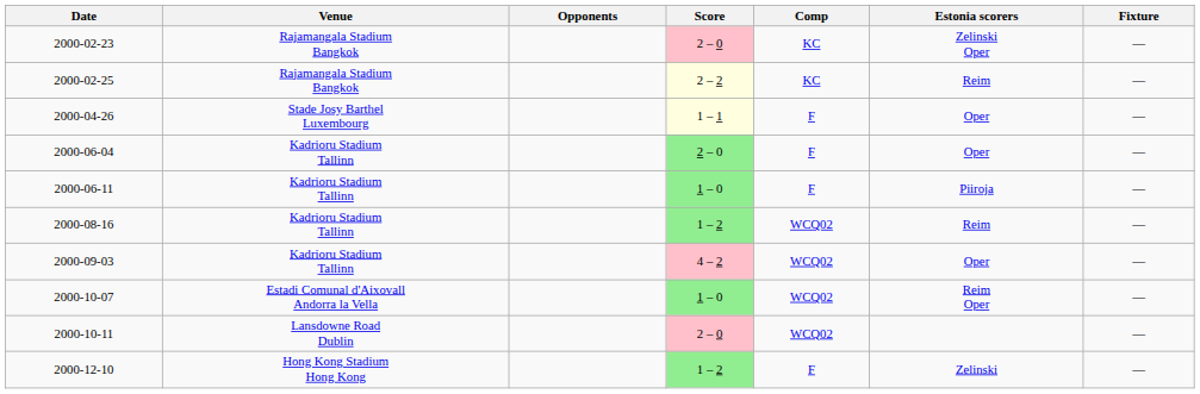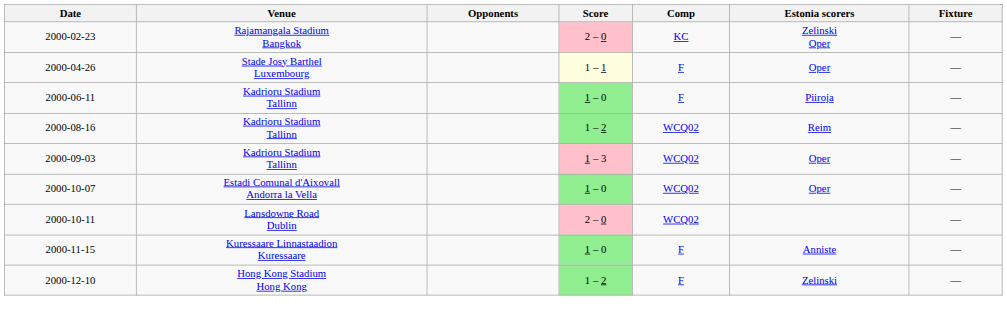- row: 2000-02-25 | Rajamangala Stadium Bangkok | 2 – 2 | KC | Reim | —
- row: 2000-06-04 | Kadrioru Stadium Tallinn | 2 – 0 | F | Oper | —
2000-09-03 | Score: 4 – 2 -> 1 – 3
2000-10-07 | Estonia scorers: Reim Oper -> Oper
+ row: 2000-11-15 | Kuressaare Linnastaadion Kuressaare | 1 – 0 | F | Anniste | —
